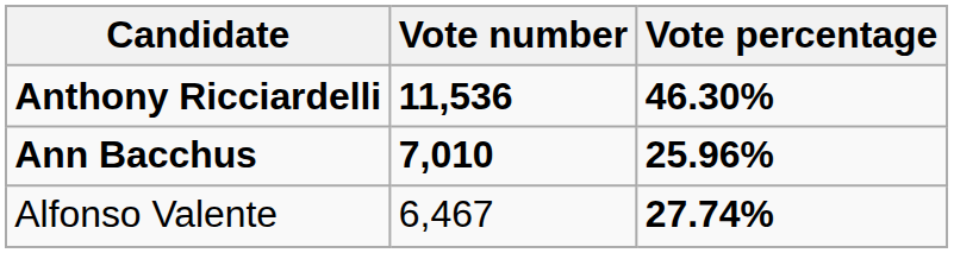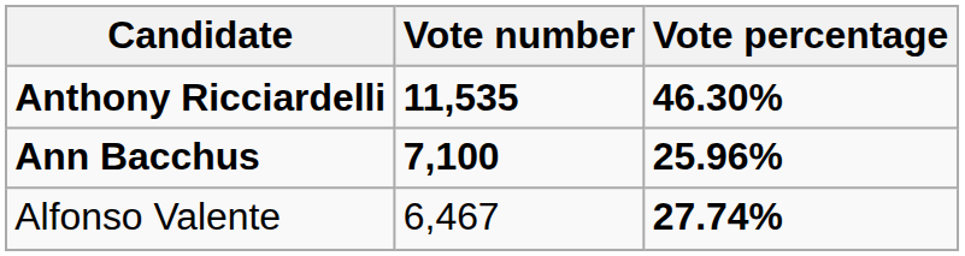Anthony Ricciardelli | Vote number: 11,536 -> 11,535
Ann Bacchus | Vote number: 7,010 -> 7,100
